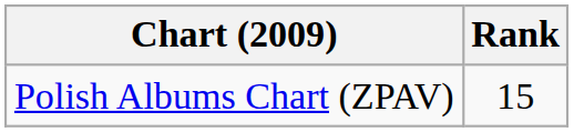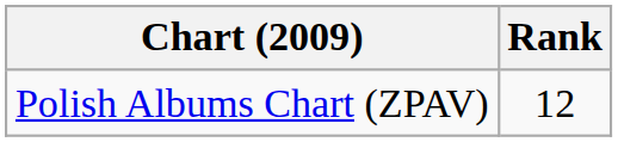Polish Albums Chart (ZPAV) | Rank: 15 -> 12
